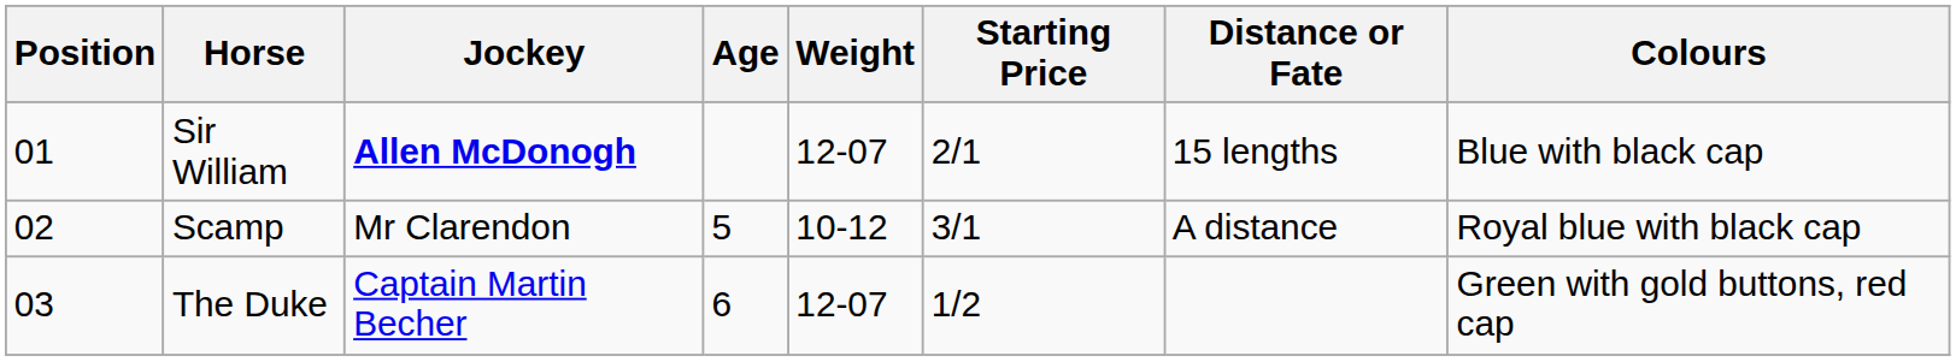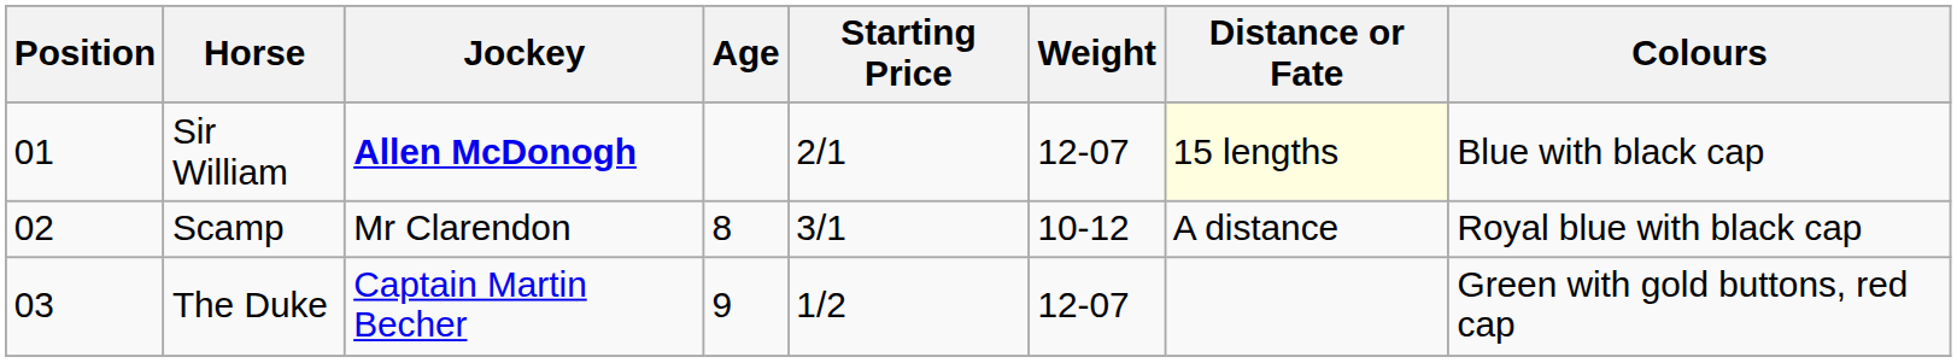columns swapped: Weight <-> Starting Price
Sir William | Distance or Fate: no background -> lightyellow background
Scamp | Age: 5 -> 8
The Duke | Age: 6 -> 9
